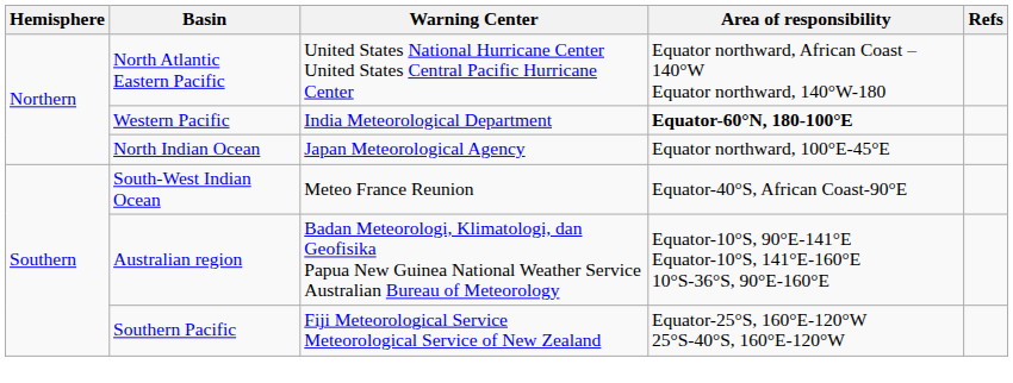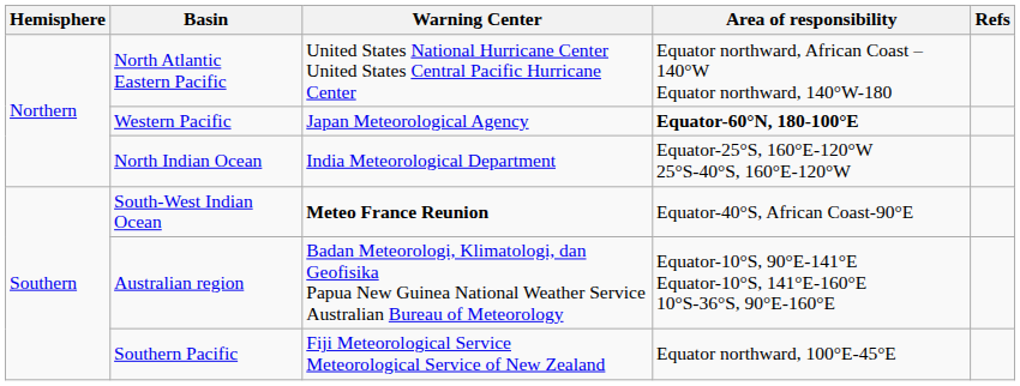Western Pacific | Warning Center: India Meteorological Department -> Japan Meteorological Agency
North Indian Ocean | Warning Center: Japan Meteorological Agency -> India Meteorological Department
North Indian Ocean | Area of responsibility: Equator northward, 100°E-45°E -> Equator-25°S, 160°E-120°W 25°S-40°S, 160°E-120°W
South-West Indian Ocean | Warning Center: normal -> bold
Southern Pacific | Area of responsibility: Equator-25°S, 160°E-120°W 25°S-40°S, 160°E-120°W -> Equator northward, 100°E-45°E
